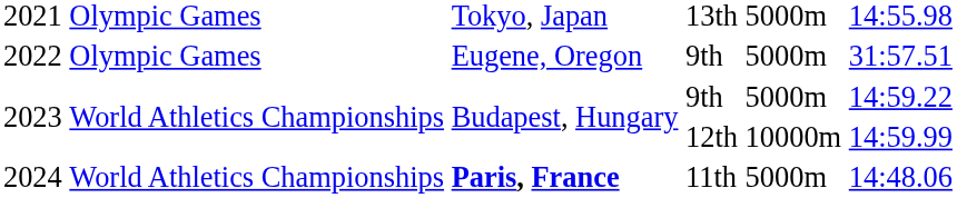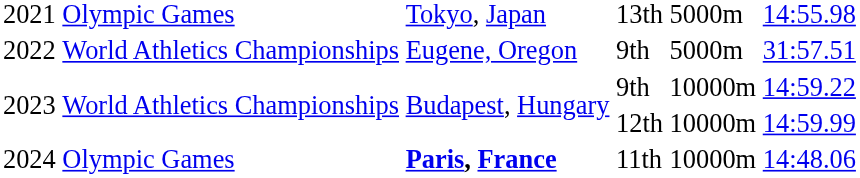2022 | column 2: Olympic Games -> World Athletics Championships
2023 / 9th | column 5: 5000m -> 10000m
2024 | column 2: World Athletics Championships -> Olympic Games
2024 | column 5: 5000m -> 10000m
